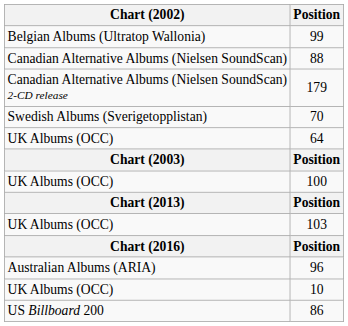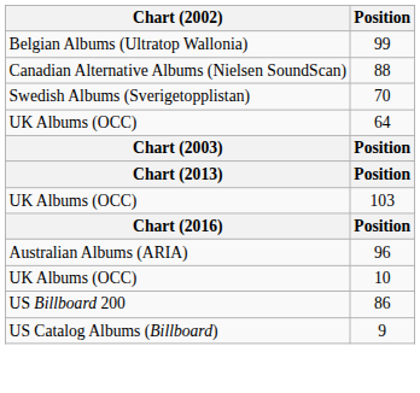- row: Canadian Alternative Albums (Nielsen SoundScan) 2-CD release | 179
- row: UK Albums (OCC) | 100
+ row: US Catalog Albums (Billboard) | 9
